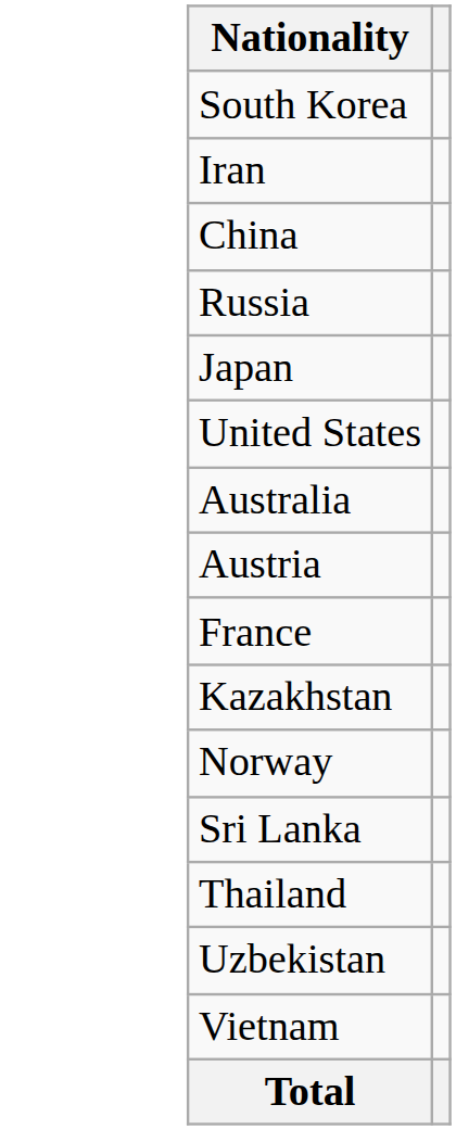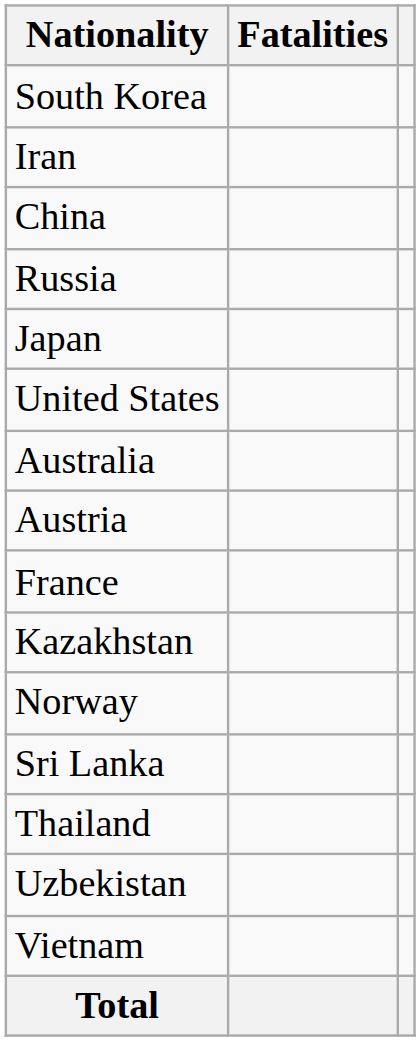+ column: Fatalities
